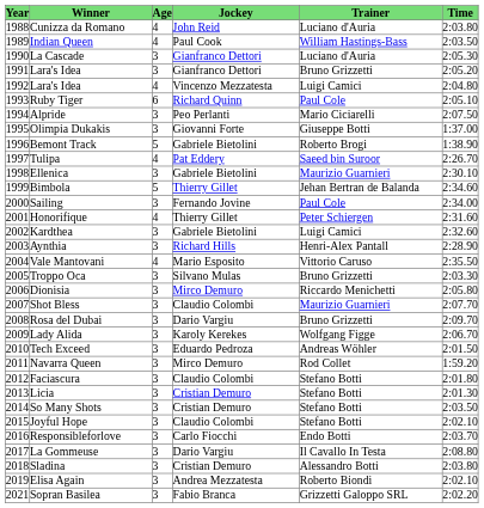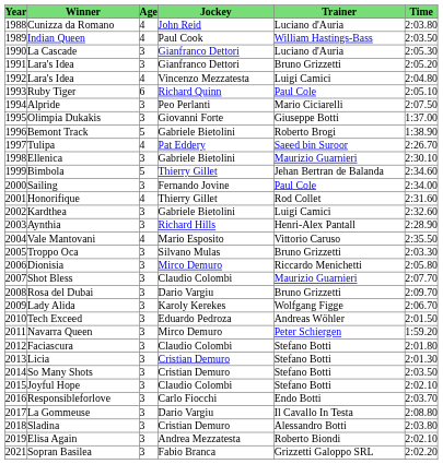Honorifique | Trainer: Peter Schiergen -> Rod Collet
Navarra Queen | Trainer: Rod Collet -> Peter Schiergen
